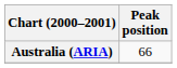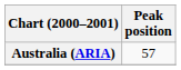Australia (ARIA) | Peak position: 66 -> 57
